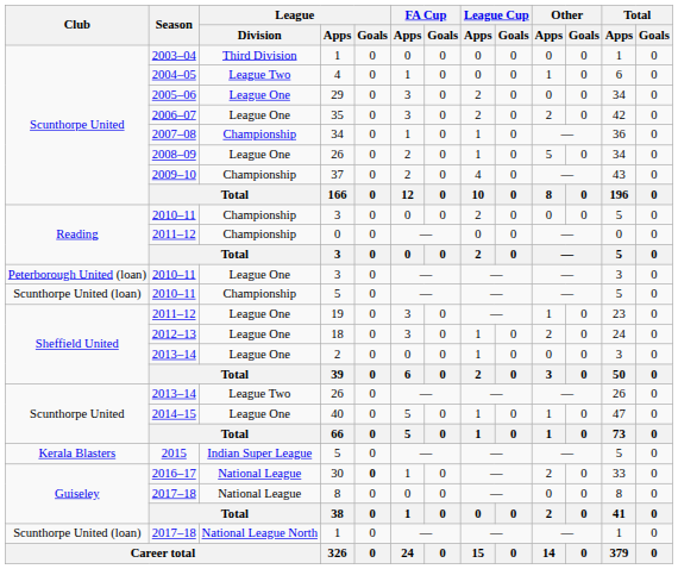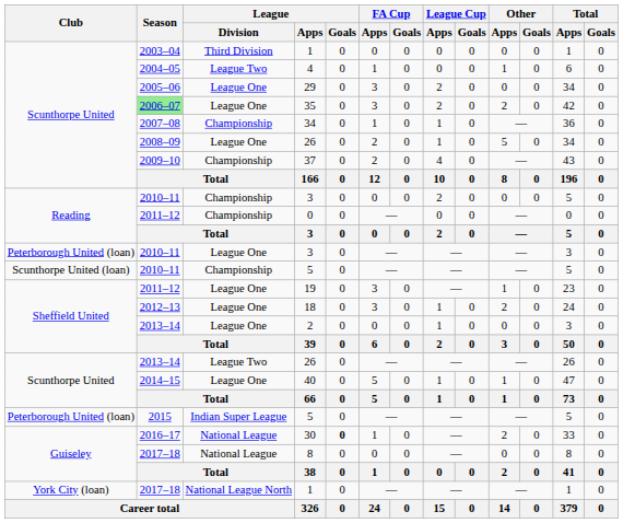35 | Season: no background -> lightgreen background
Indian Super League / 5 | Club: Kerala Blasters -> Peterborough United (loan)
National League North / 1 | Club: Scunthorpe United (loan) -> York City (loan)
